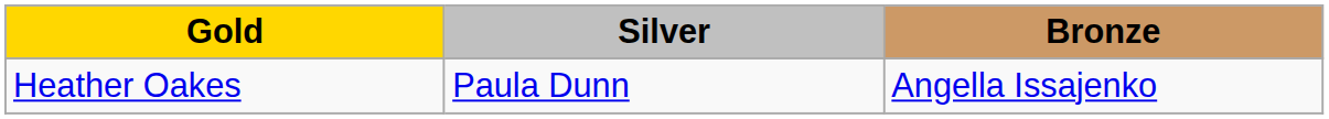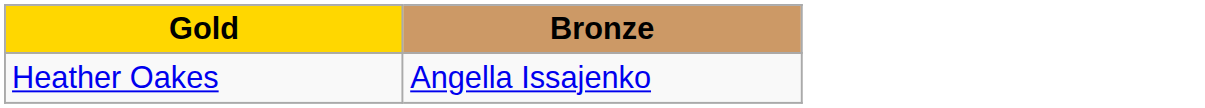- column: Silver | Paula Dunn
